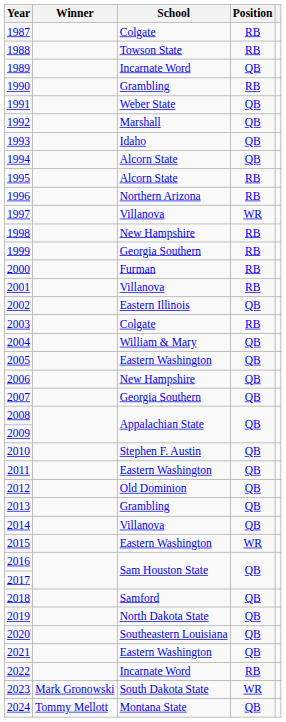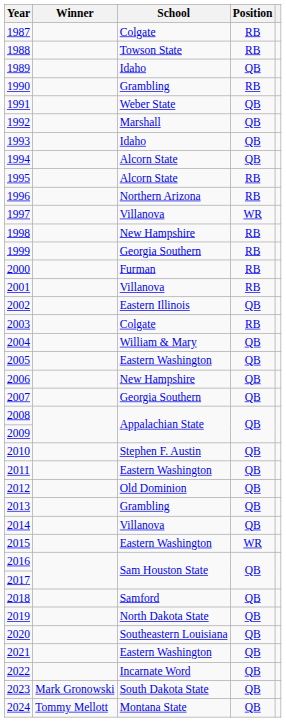1989 | School: Incarnate Word -> Idaho
2022 | Position: RB -> QB
2023 | Position: WR -> QB
